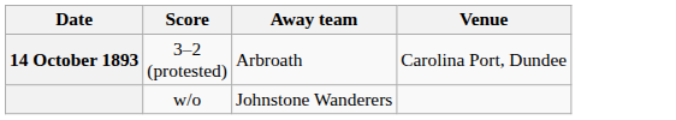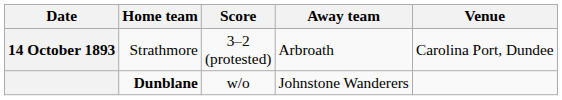+ column: Home team | Strathmore | Dunblane
